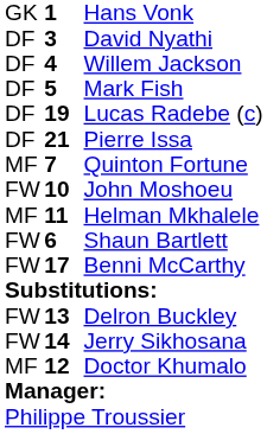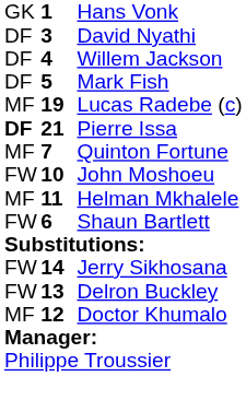Lucas Radebe (c) | column 1: DF -> MF
Pierre Issa | column 1: normal -> bold
- row: FW | 17 | Benni McCarthy
rows swapped: Delron Buckley <-> Jerry Sikhosana
